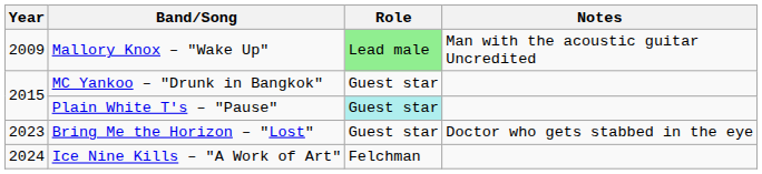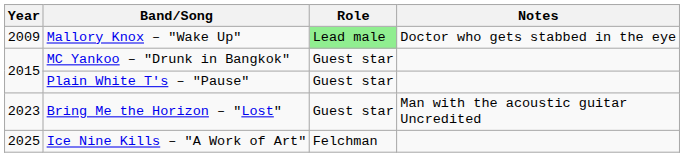Mallory Knox – "Wake Up" | Notes: Man with the acoustic guitar Uncredited -> Doctor who gets stabbed in the eye
Plain White T's – "Pause" | Role: paleturquoise background -> no background
Bring Me the Horizon – "Lost" | Notes: Doctor who gets stabbed in the eye -> Man with the acoustic guitar Uncredited
Ice Nine Kills – "A Work of Art" | Year: 2024 -> 2025
